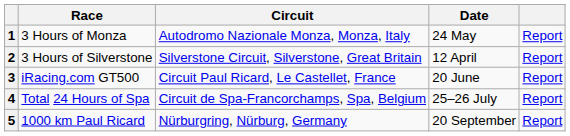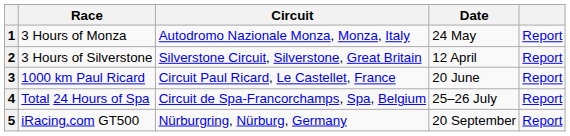3 | Race: iRacing.com GT500 -> 1000 km Paul Ricard
5 | Race: 1000 km Paul Ricard -> iRacing.com GT500
